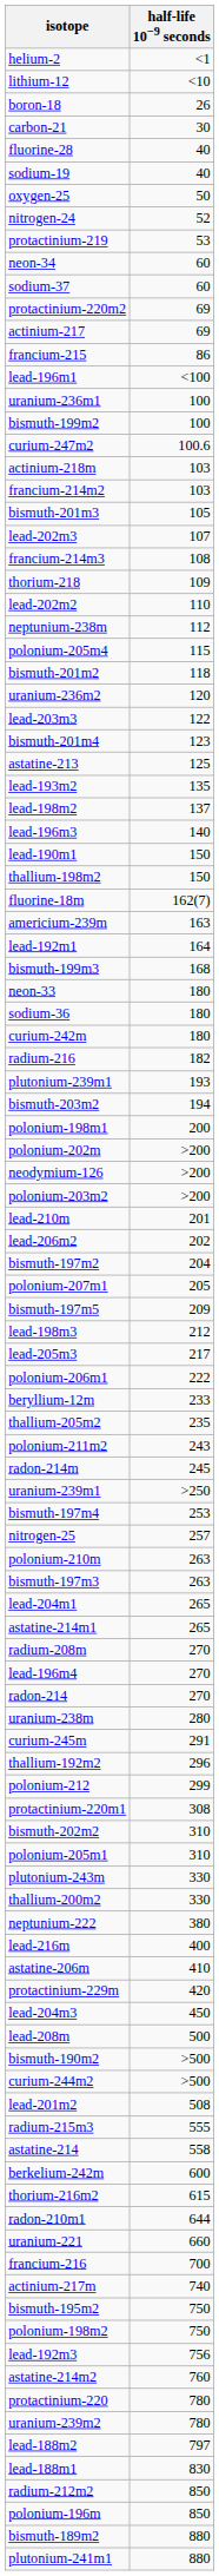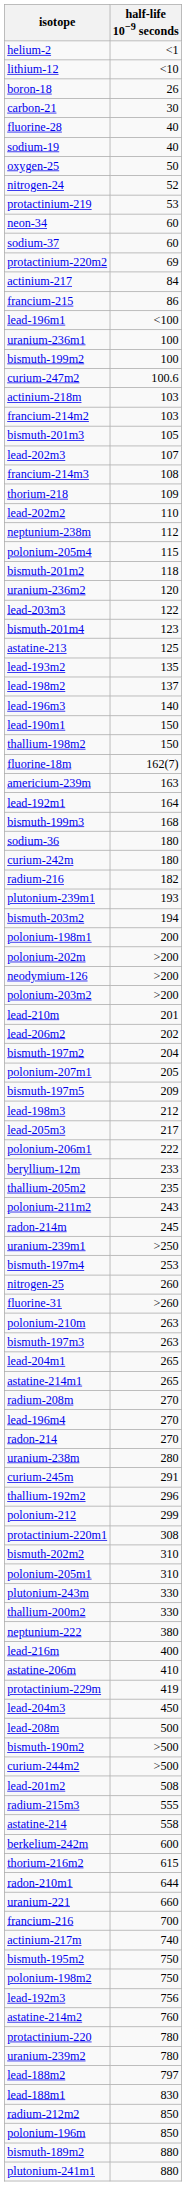actinium-217 | half-life 10−9 seconds: 69 -> 84
- row: neon-33 | 180
nitrogen-25 | half-life 10−9 seconds: 257 -> 260
+ row: fluorine-31 | >260
protactinium-229m | half-life 10−9 seconds: 420 -> 419
